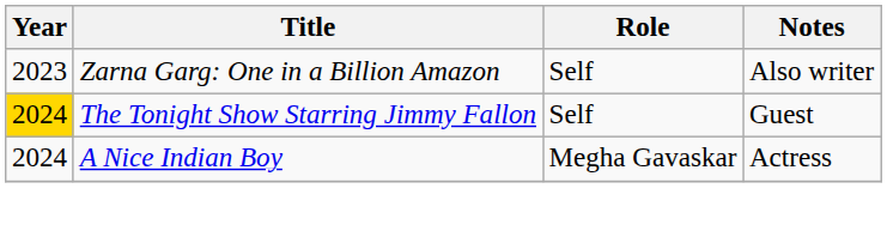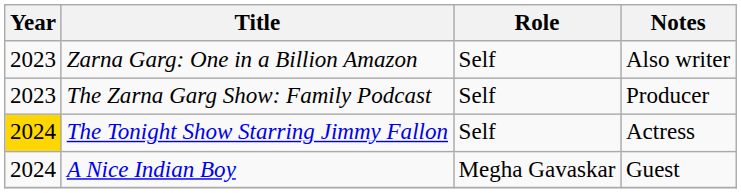+ row: 2023 | The Zarna Garg Show: Family Podcast | Self | Producer
The Tonight Show Starring Jimmy Fallon | Notes: Guest -> Actress
A Nice Indian Boy | Notes: Actress -> Guest
